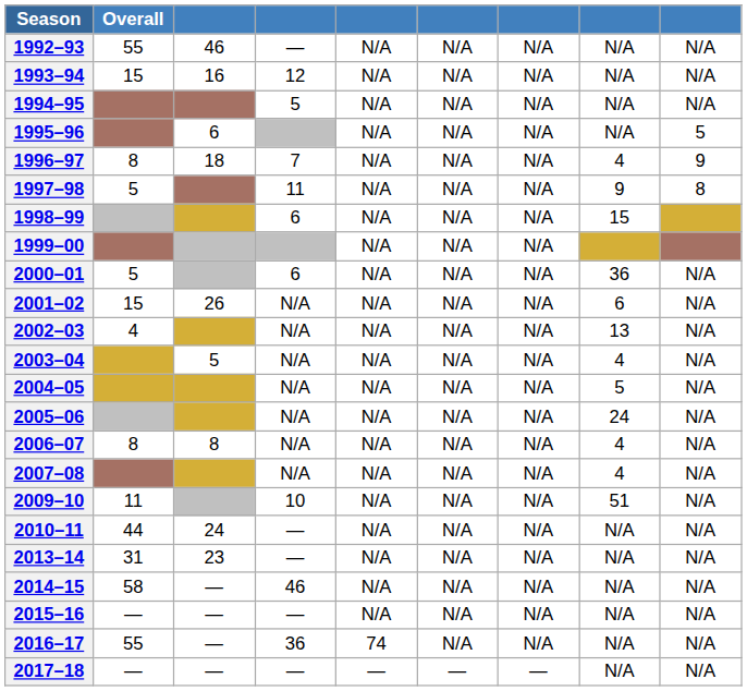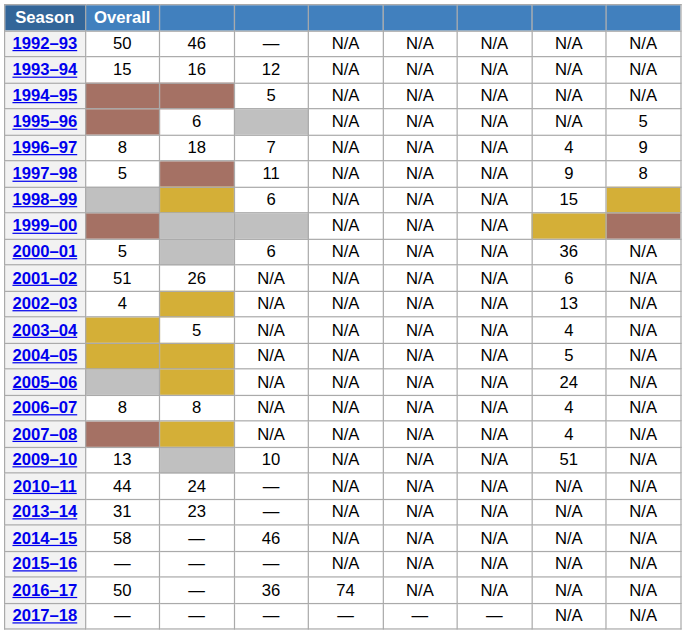1992–93 | Overall: 55 -> 50
2001–02 | Overall: 15 -> 51
2009–10 | Overall: 11 -> 13
2016–17 | Overall: 55 -> 50
